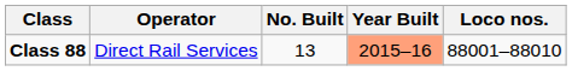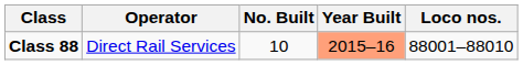Class 88 | No. Built: 13 -> 10
